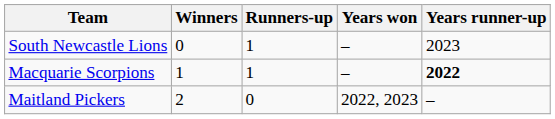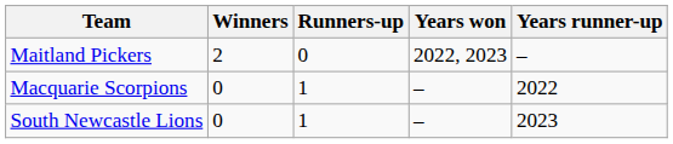rows swapped: Maitland Pickers <-> South Newcastle Lions
Macquarie Scorpions | Winners: 1 -> 0
Macquarie Scorpions | Years runner-up: bold -> normal
